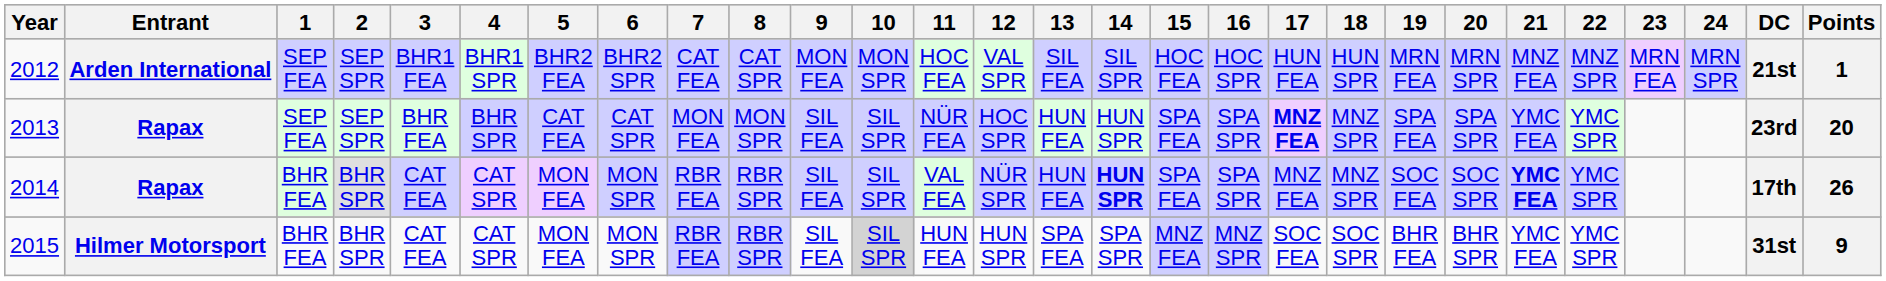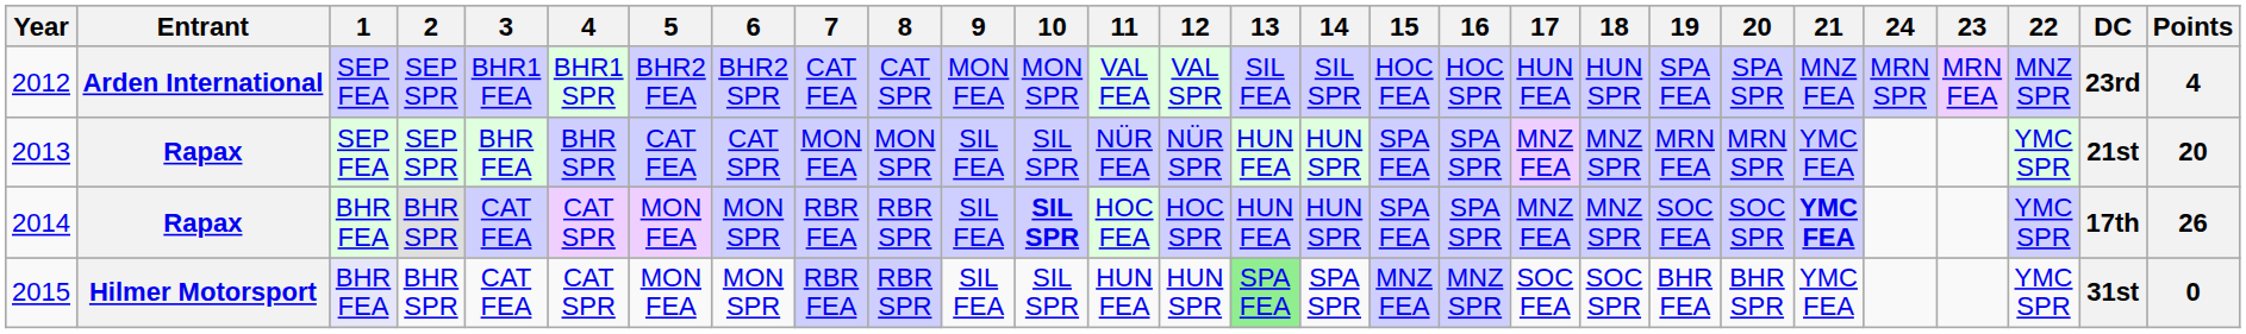columns swapped: 22 <-> 24
2012 | 11: HOC FEA -> VAL FEA
2012 | 19: MRN FEA -> SPA FEA
2012 | 20: MRN SPR -> SPA SPR
2012 | DC: 21st -> 23rd
2012 | Points: 1 -> 4
2013 | 12: HOC SPR -> NÜR SPR
2013 | 17: bold -> normal
2013 | 19: SPA FEA -> MRN FEA
2013 | 20: SPA SPR -> MRN SPR
2013 | DC: 23rd -> 21st
2014 | 10: normal -> bold
2014 | 11: VAL FEA -> HOC FEA
2014 | 12: NÜR SPR -> HOC SPR
2014 | 14: bold -> normal
2015 | 1: no background -> lavender background
2015 | 10: lightgrey background -> no background
2015 | 13: no background -> lightgreen background
2015 | Points: 9 -> 0
